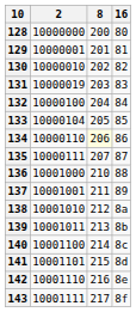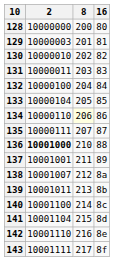129 | 2: 10000001 -> 10000003
131 | 2: 10000019 -> 10000011
136 | 2: normal -> bold
138 | 2: 10001010 -> 10001007
141 | 2: 10001101 -> 10001104
